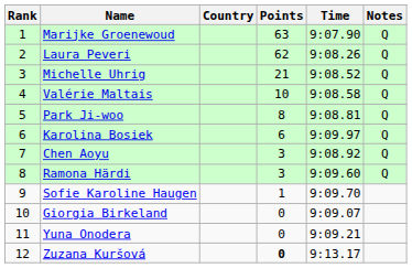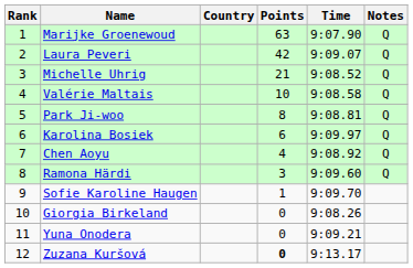Laura Peveri | Points: 62 -> 42
Laura Peveri | Time: 9:08.26 -> 9:09.07
Chen Aoyu | Points: 3 -> 4
Giorgia Birkeland | Time: 9:09.07 -> 9:08.26
